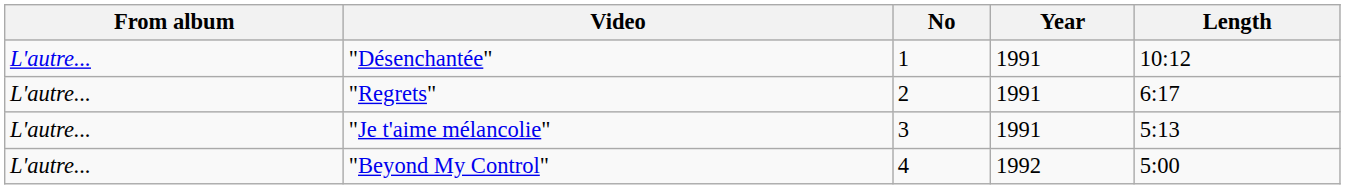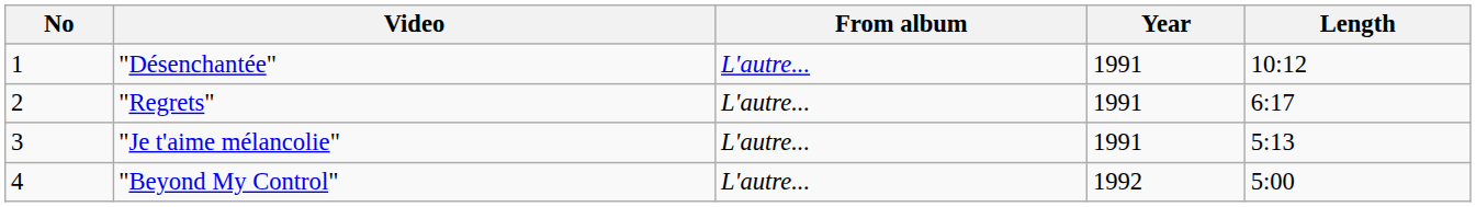columns swapped: No <-> From album
